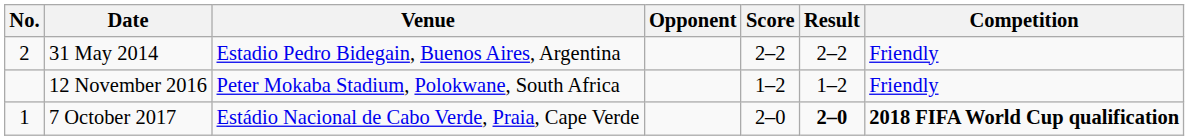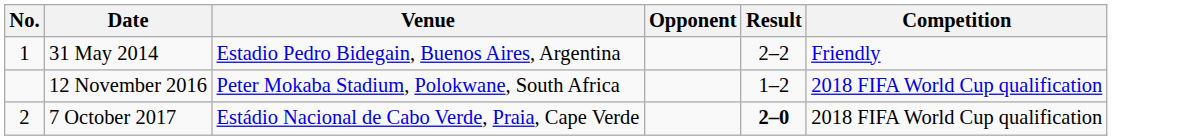- column: Score | 2–2 | 1–2 | 2–0
31 May 2014 | No.: 2 -> 1
12 November 2016 | Competition: Friendly -> 2018 FIFA World Cup qualification
7 October 2017 | No.: 1 -> 2
7 October 2017 | Competition: bold -> normal
